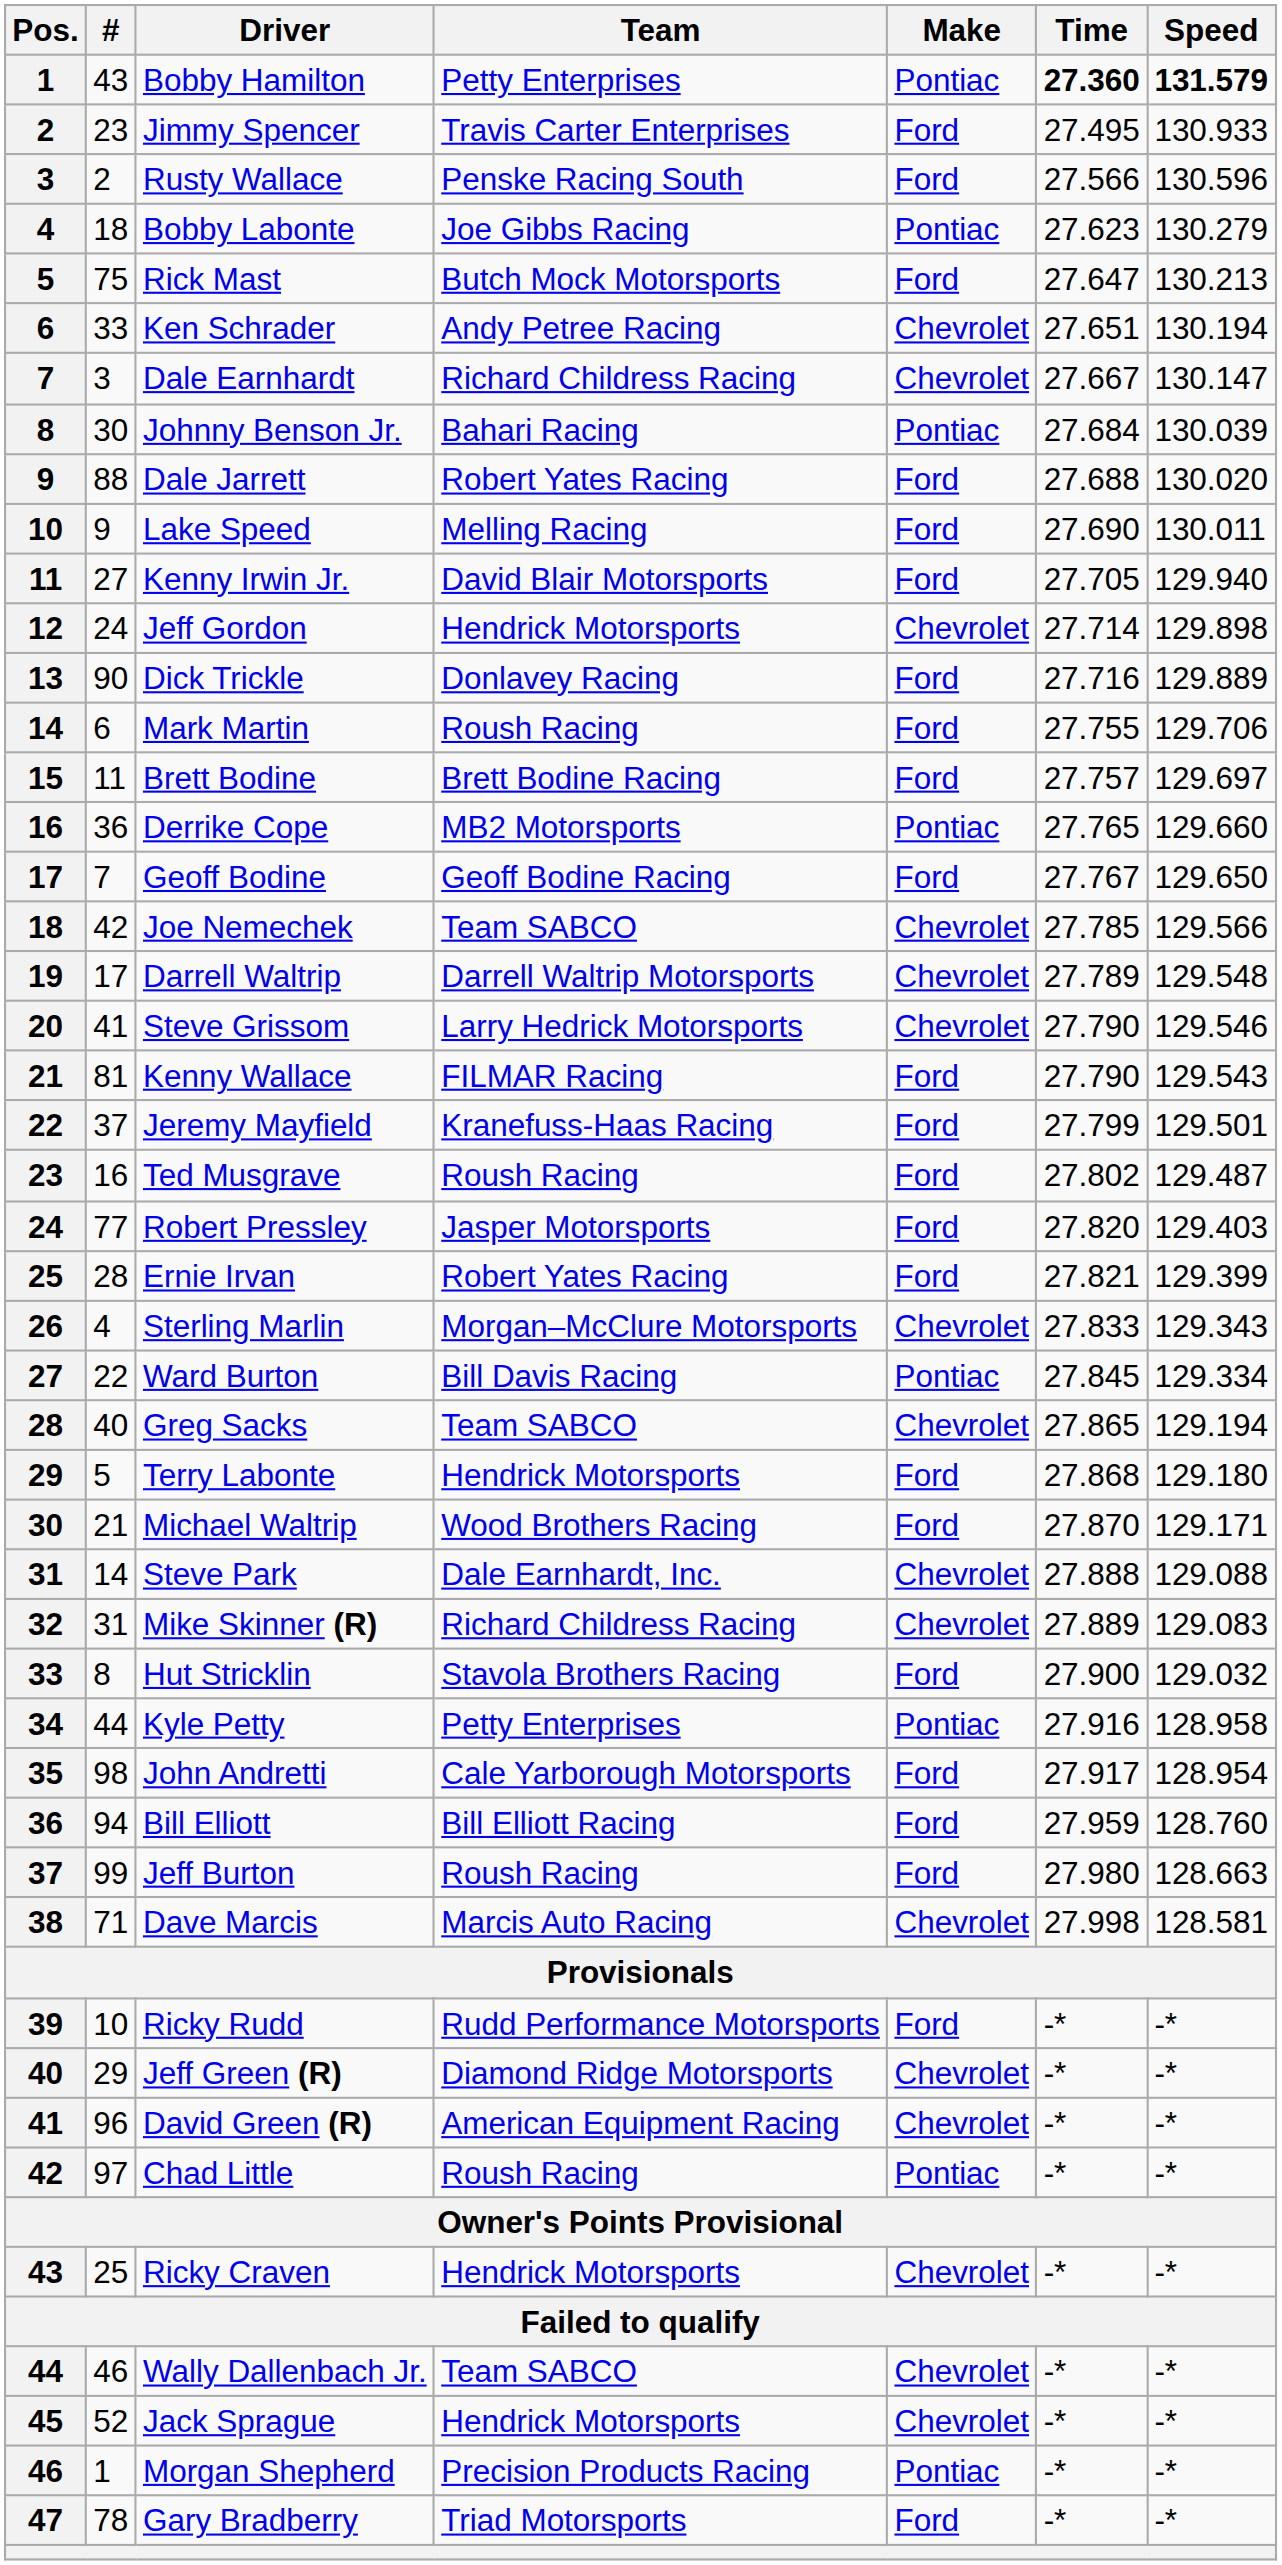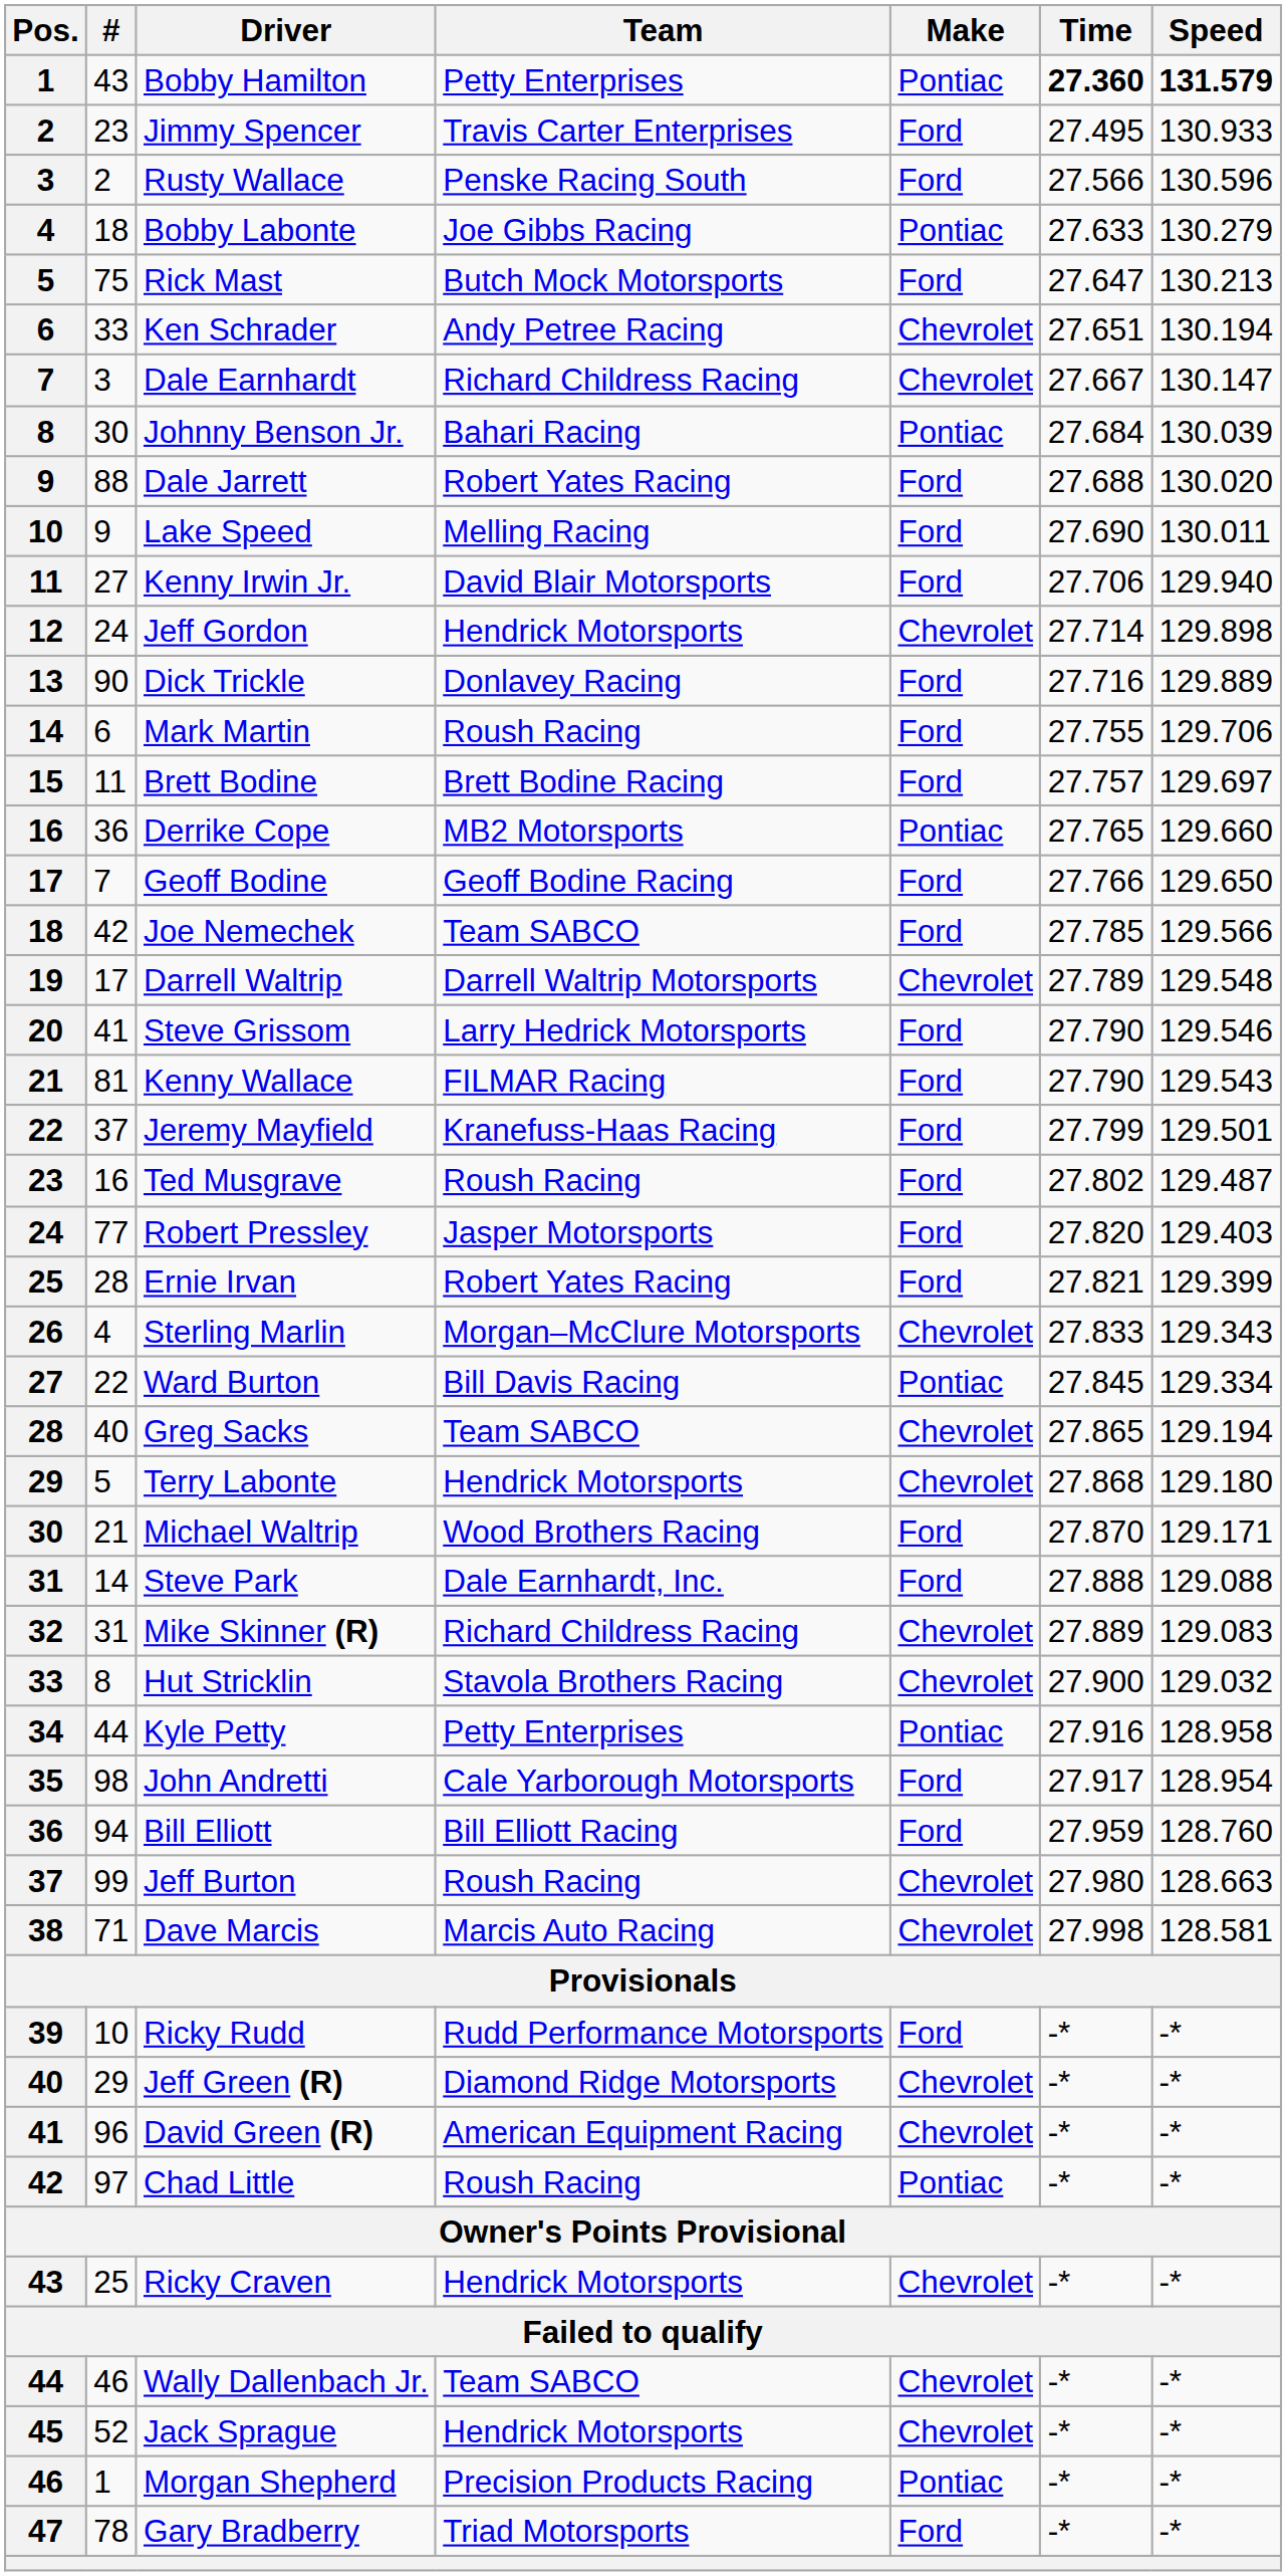Bobby Labonte | Time: 27.623 -> 27.633
Kenny Irwin Jr. | Time: 27.705 -> 27.706
Geoff Bodine | Time: 27.767 -> 27.766
Joe Nemechek | Make: Chevrolet -> Ford
Steve Grissom | Make: Chevrolet -> Ford
Terry Labonte | Make: Ford -> Chevrolet
Steve Park | Make: Chevrolet -> Ford
Hut Stricklin | Make: Ford -> Chevrolet
Jeff Burton | Make: Ford -> Chevrolet
